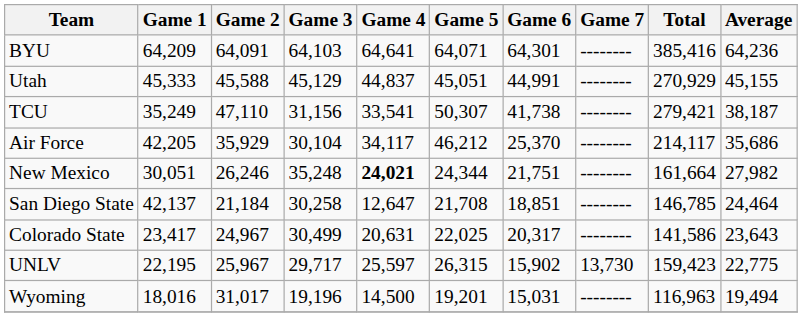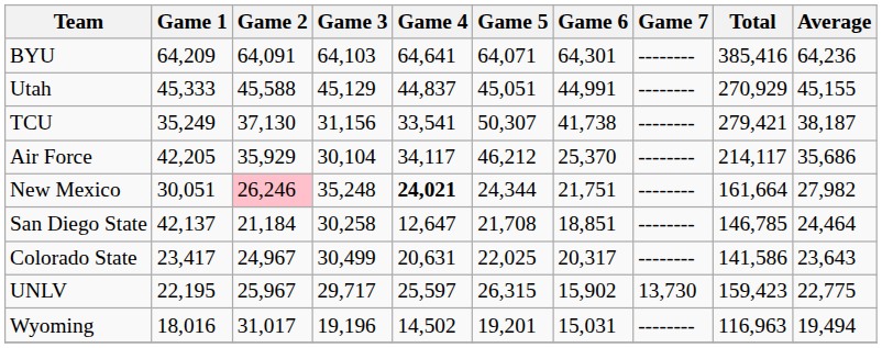TCU | Game 2: 47,110 -> 37,130
New Mexico | Game 2: no background -> pink background
Wyoming | Game 4: 14,500 -> 14,502
